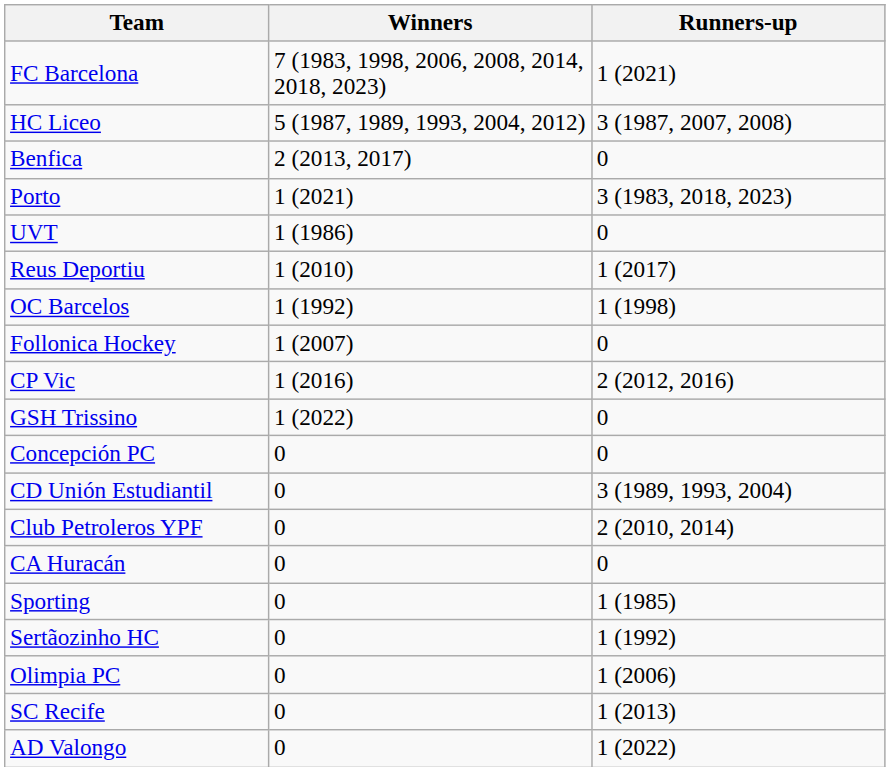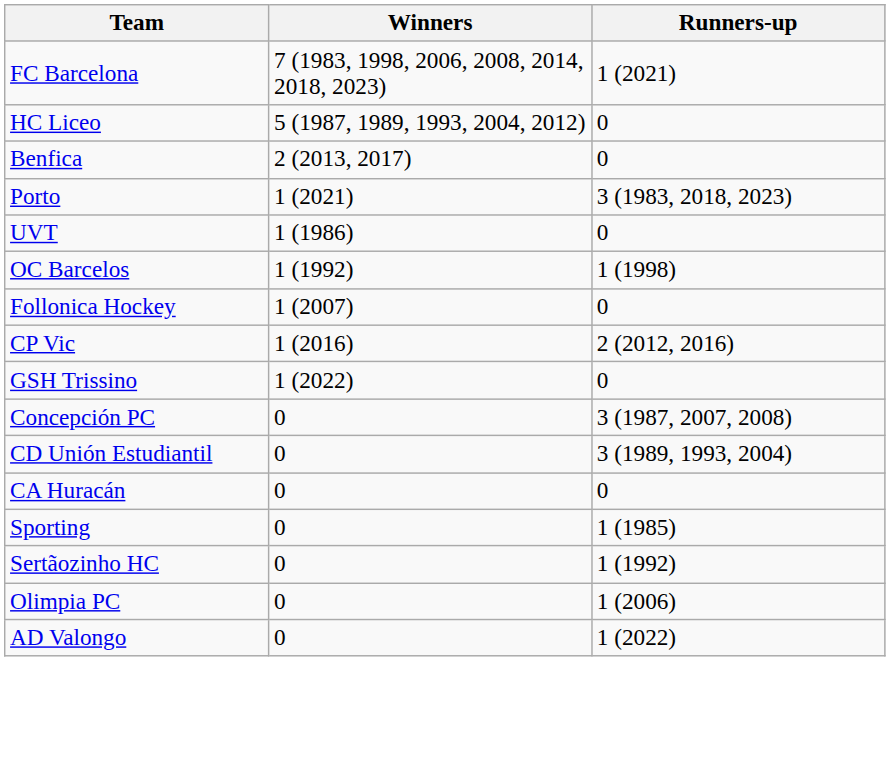HC Liceo | Runners-up: 3 (1987, 2007, 2008) -> 0
- row: Reus Deportiu | 1 (2010) | 1 (2017)
Concepción PC | Runners-up: 0 -> 3 (1987, 2007, 2008)
- row: Club Petroleros YPF | 0 | 2 (2010, 2014)
- row: SC Recife | 0 | 1 (2013)
